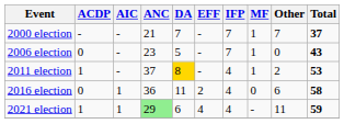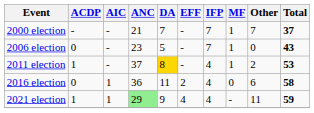2021 election | DA: 6 -> 9
